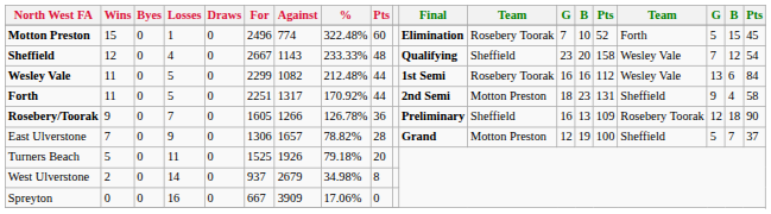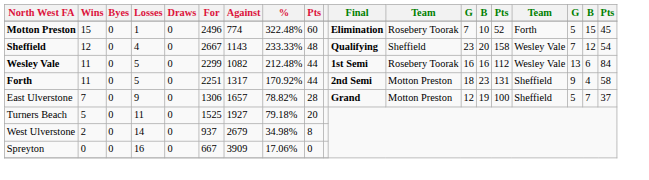- row: Rosebery/Toorak | 9 | 0 | 7 | 0 | 1605 | 1266 | 126.78% | 36 | Preliminary | Sheffield | 16 | 13 | 109 | Rosebery Toorak | 12 | 18 | 90
Turners Beach | Against: 1926 -> 1927
